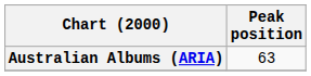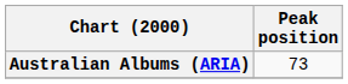Australian Albums (ARIA) | Peak position: 63 -> 73
